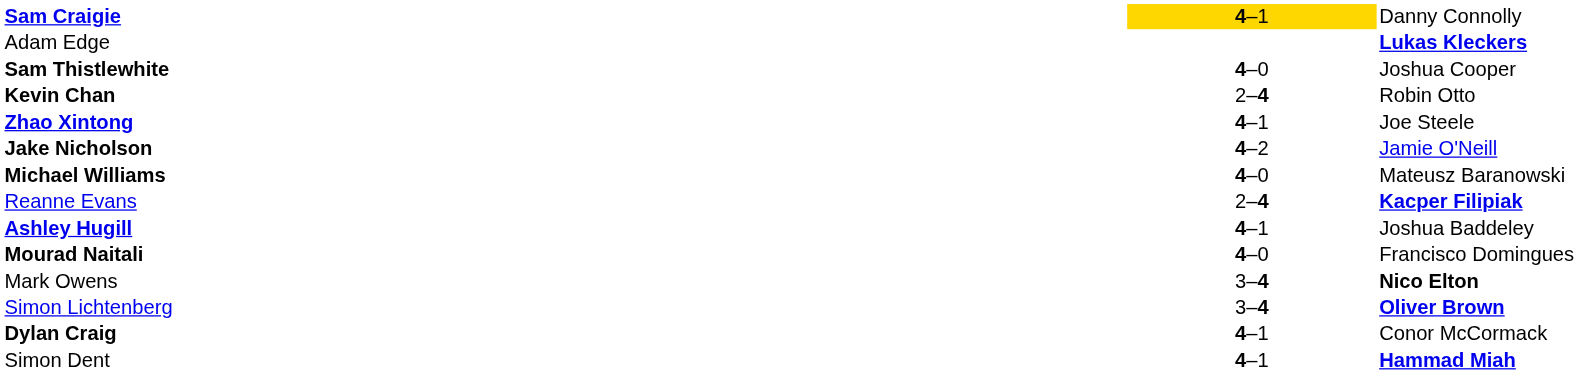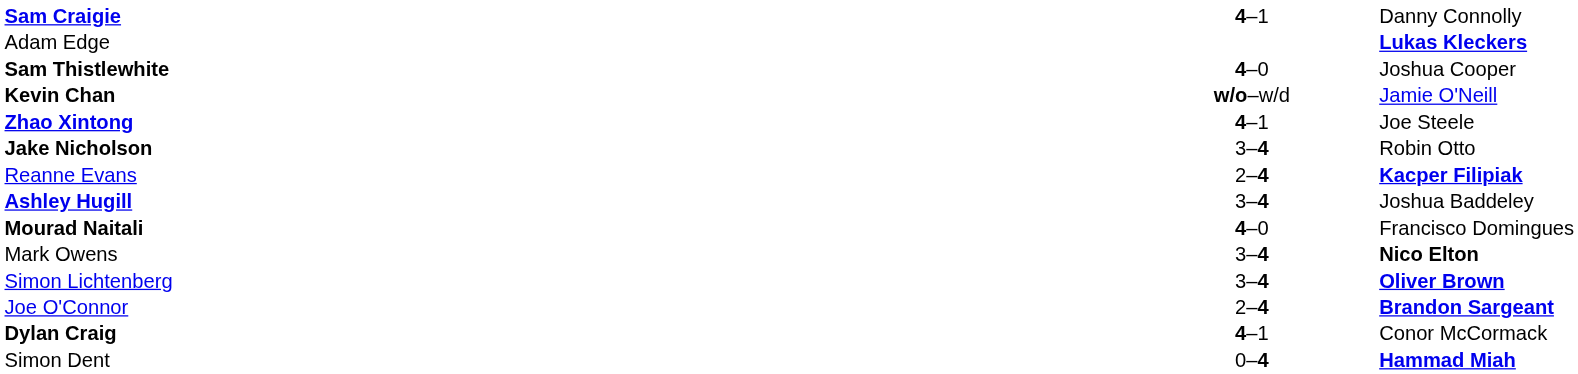Sam Craigie | column 2: gold background -> no background
Kevin Chan | column 2: 2–4 -> w/o–w/d
Kevin Chan | column 3: Robin Otto -> Jamie O'Neill
Jake Nicholson | column 2: 4–2 -> 3–4
Jake Nicholson | column 3: Jamie O'Neill -> Robin Otto
- row: Michael Williams | 4–0 | Mateusz Baranowski
Ashley Hugill | column 2: 4–1 -> 3–4
+ row: Joe O'Connor | 2–4 | Brandon Sargeant
Simon Dent | column 2: 4–1 -> 0–4
